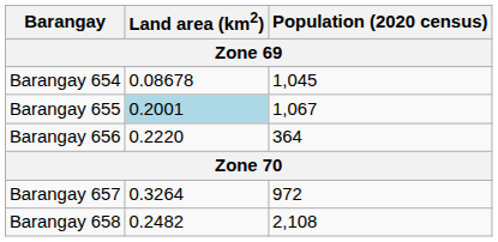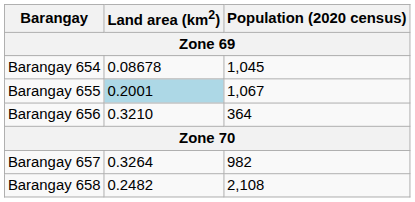Barangay 656 | Land area (km2): 0.2220 -> 0.3210
Barangay 657 | Population (2020 census): 972 -> 982
